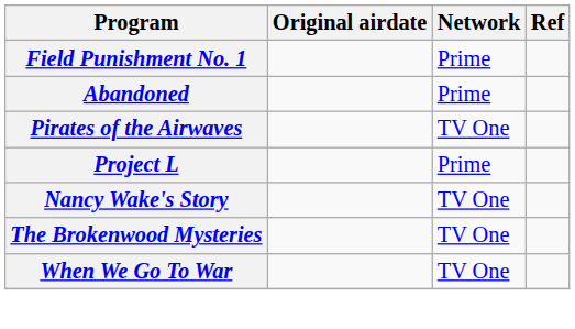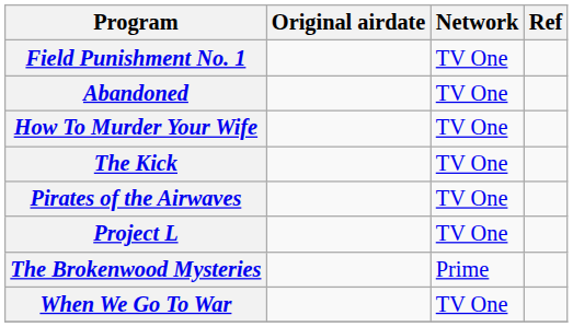Field Punishment No. 1 | Network: Prime -> TV One
Abandoned | Network: Prime -> TV One
+ row: How To Murder Your Wife | TV One
+ row: The Kick | TV One
Project L | Network: Prime -> TV One
- row: Nancy Wake's Story | TV One
The Brokenwood Mysteries | Network: TV One -> Prime
